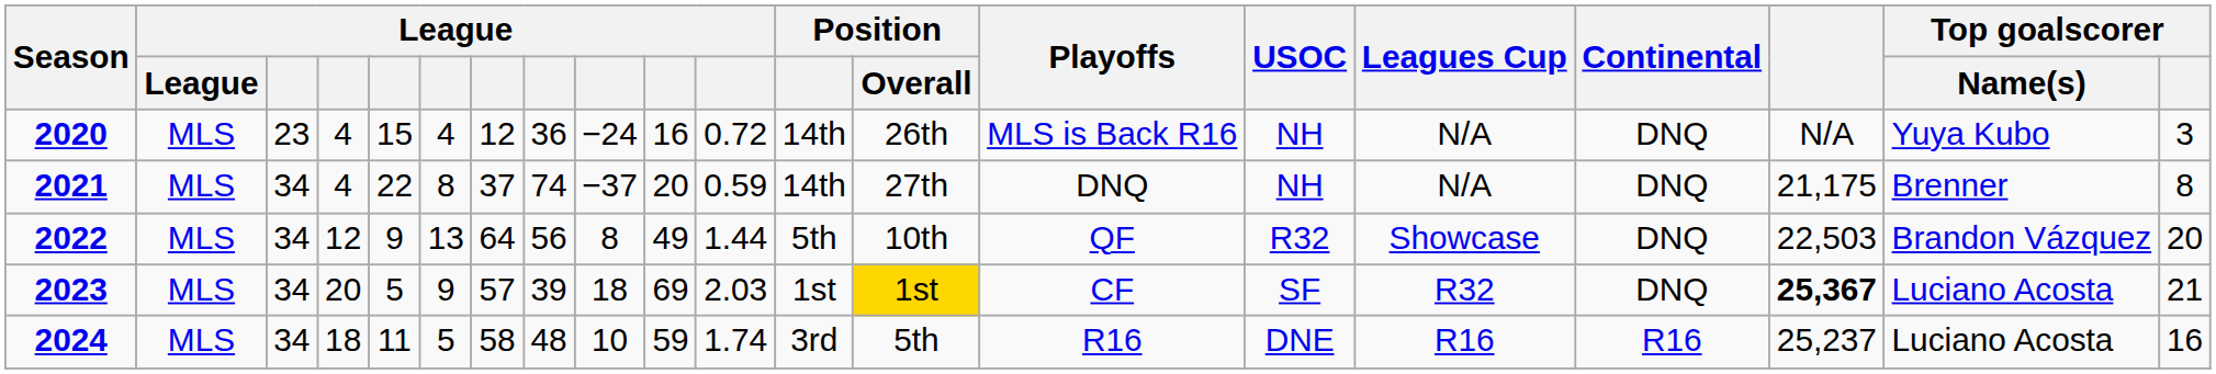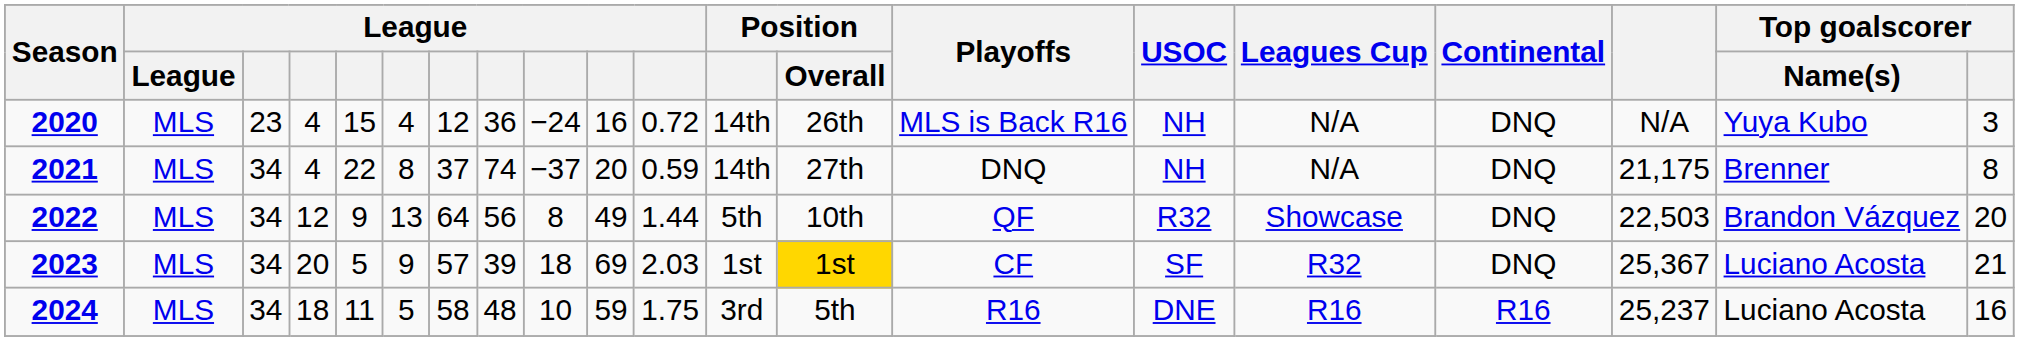2023 | column 18: bold -> normal
2024 | column 11: 1.74 -> 1.75
